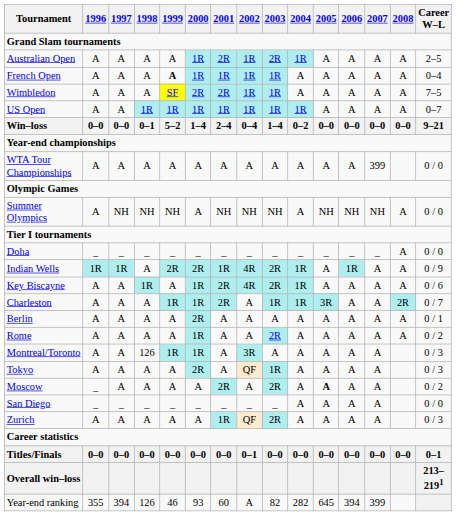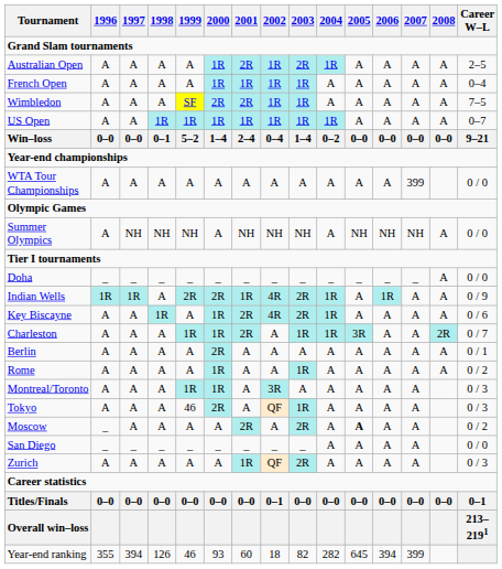French Open | 1999: bold -> normal
Rome | 2003: 2R -> 1R
Montreal/Toronto | 1998: 126 -> A
Tokyo | 1999: A -> 46
Year-end ranking | 2002: A -> 18
